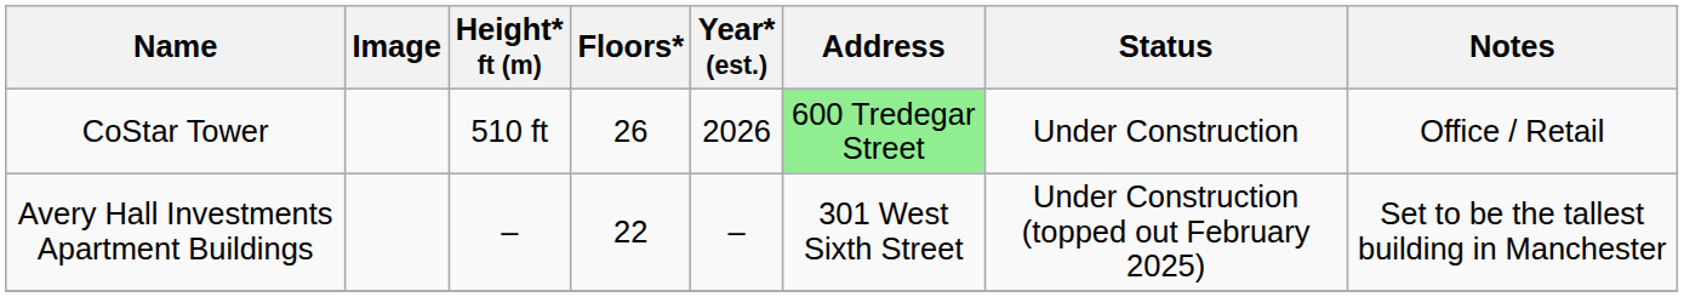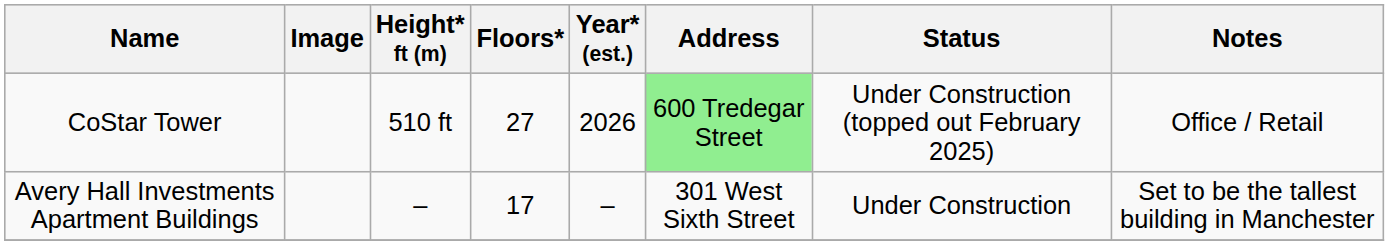CoStar Tower | Floors*: 26 -> 27
CoStar Tower | Status: Under Construction -> Under Construction (topped out February 2025)
Avery Hall Investments Apartment Buildings | Floors*: 22 -> 17
Avery Hall Investments Apartment Buildings | Status: Under Construction (topped out February 2025) -> Under Construction
